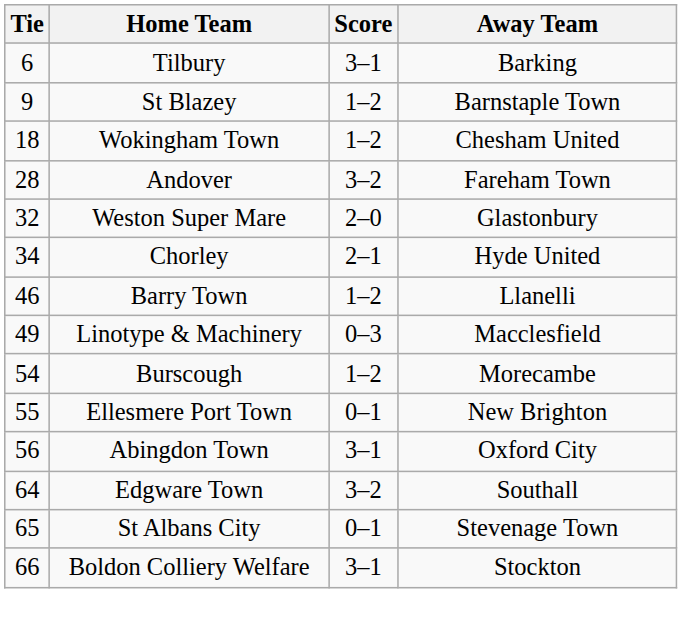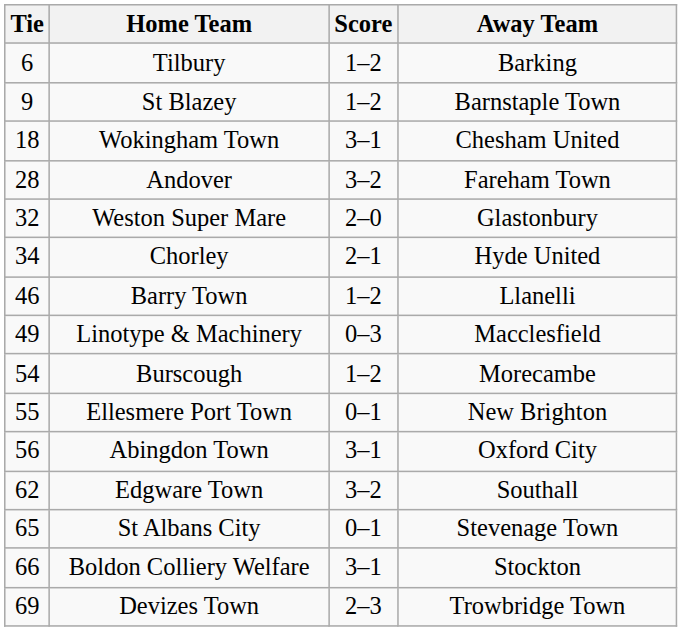Tilbury | Score: 3–1 -> 1–2
Wokingham Town | Score: 1–2 -> 3–1
Edgware Town | Tie: 64 -> 62
+ row: 69 | Devizes Town | 2–3 | Trowbridge Town
